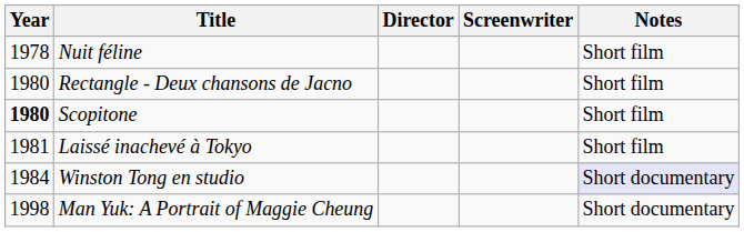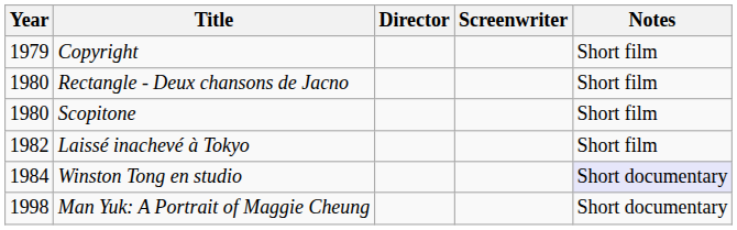- row: 1978 | Nuit féline | Short film
+ row: 1979 | Copyright | Short film
Scopitone | Year: bold -> normal
Laissé inachevé à Tokyo | Year: 1981 -> 1982
